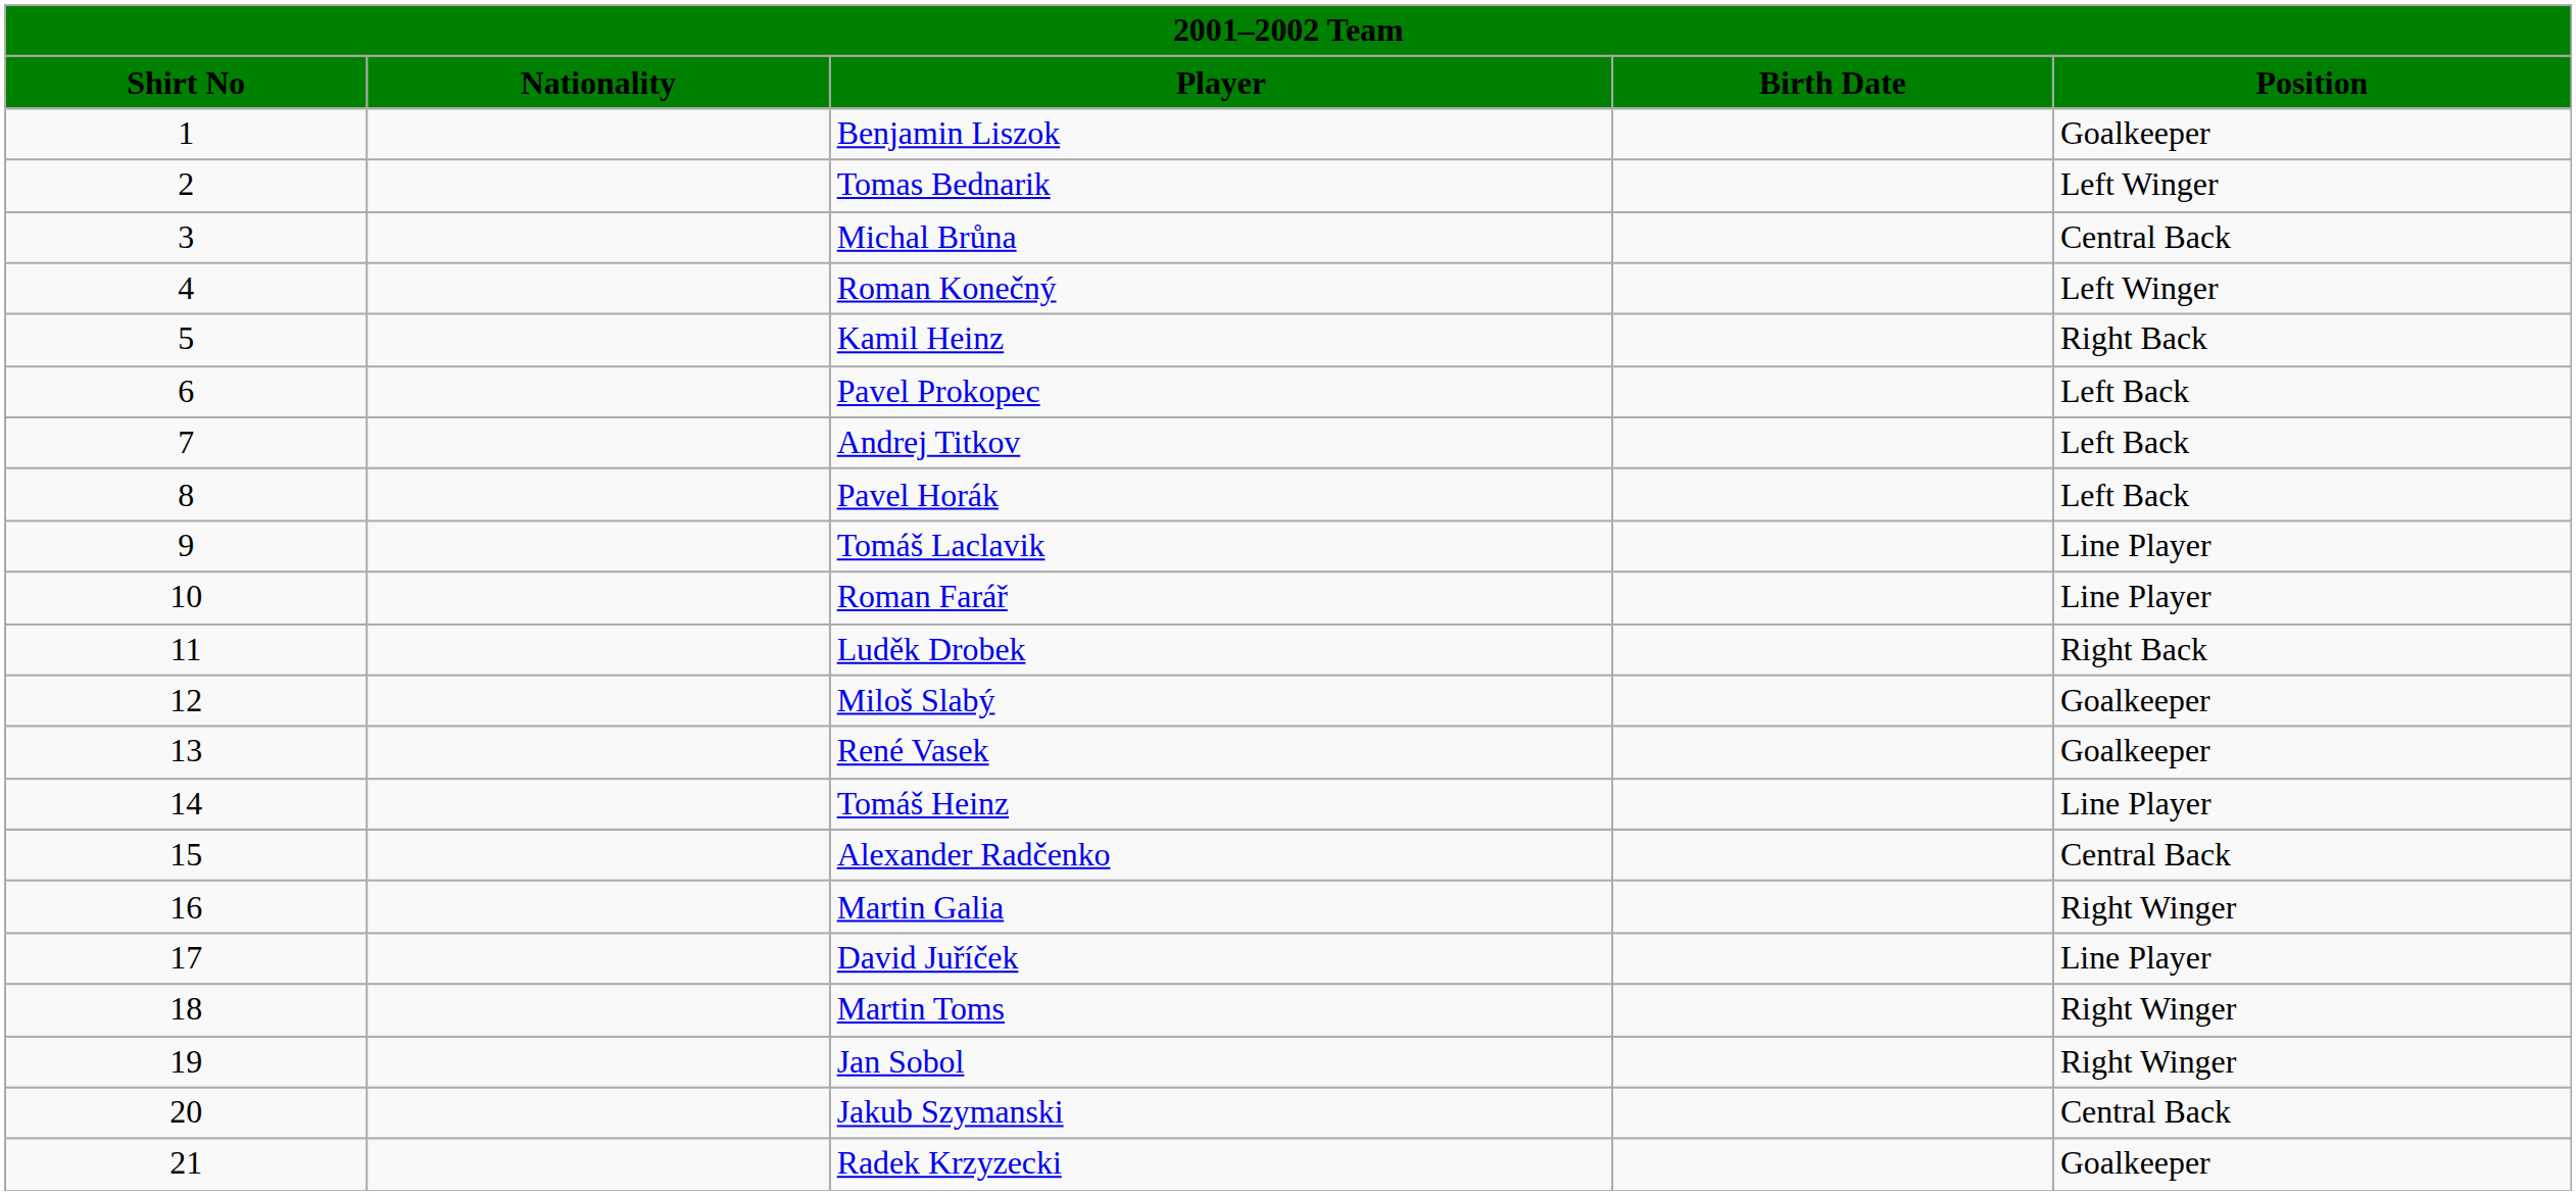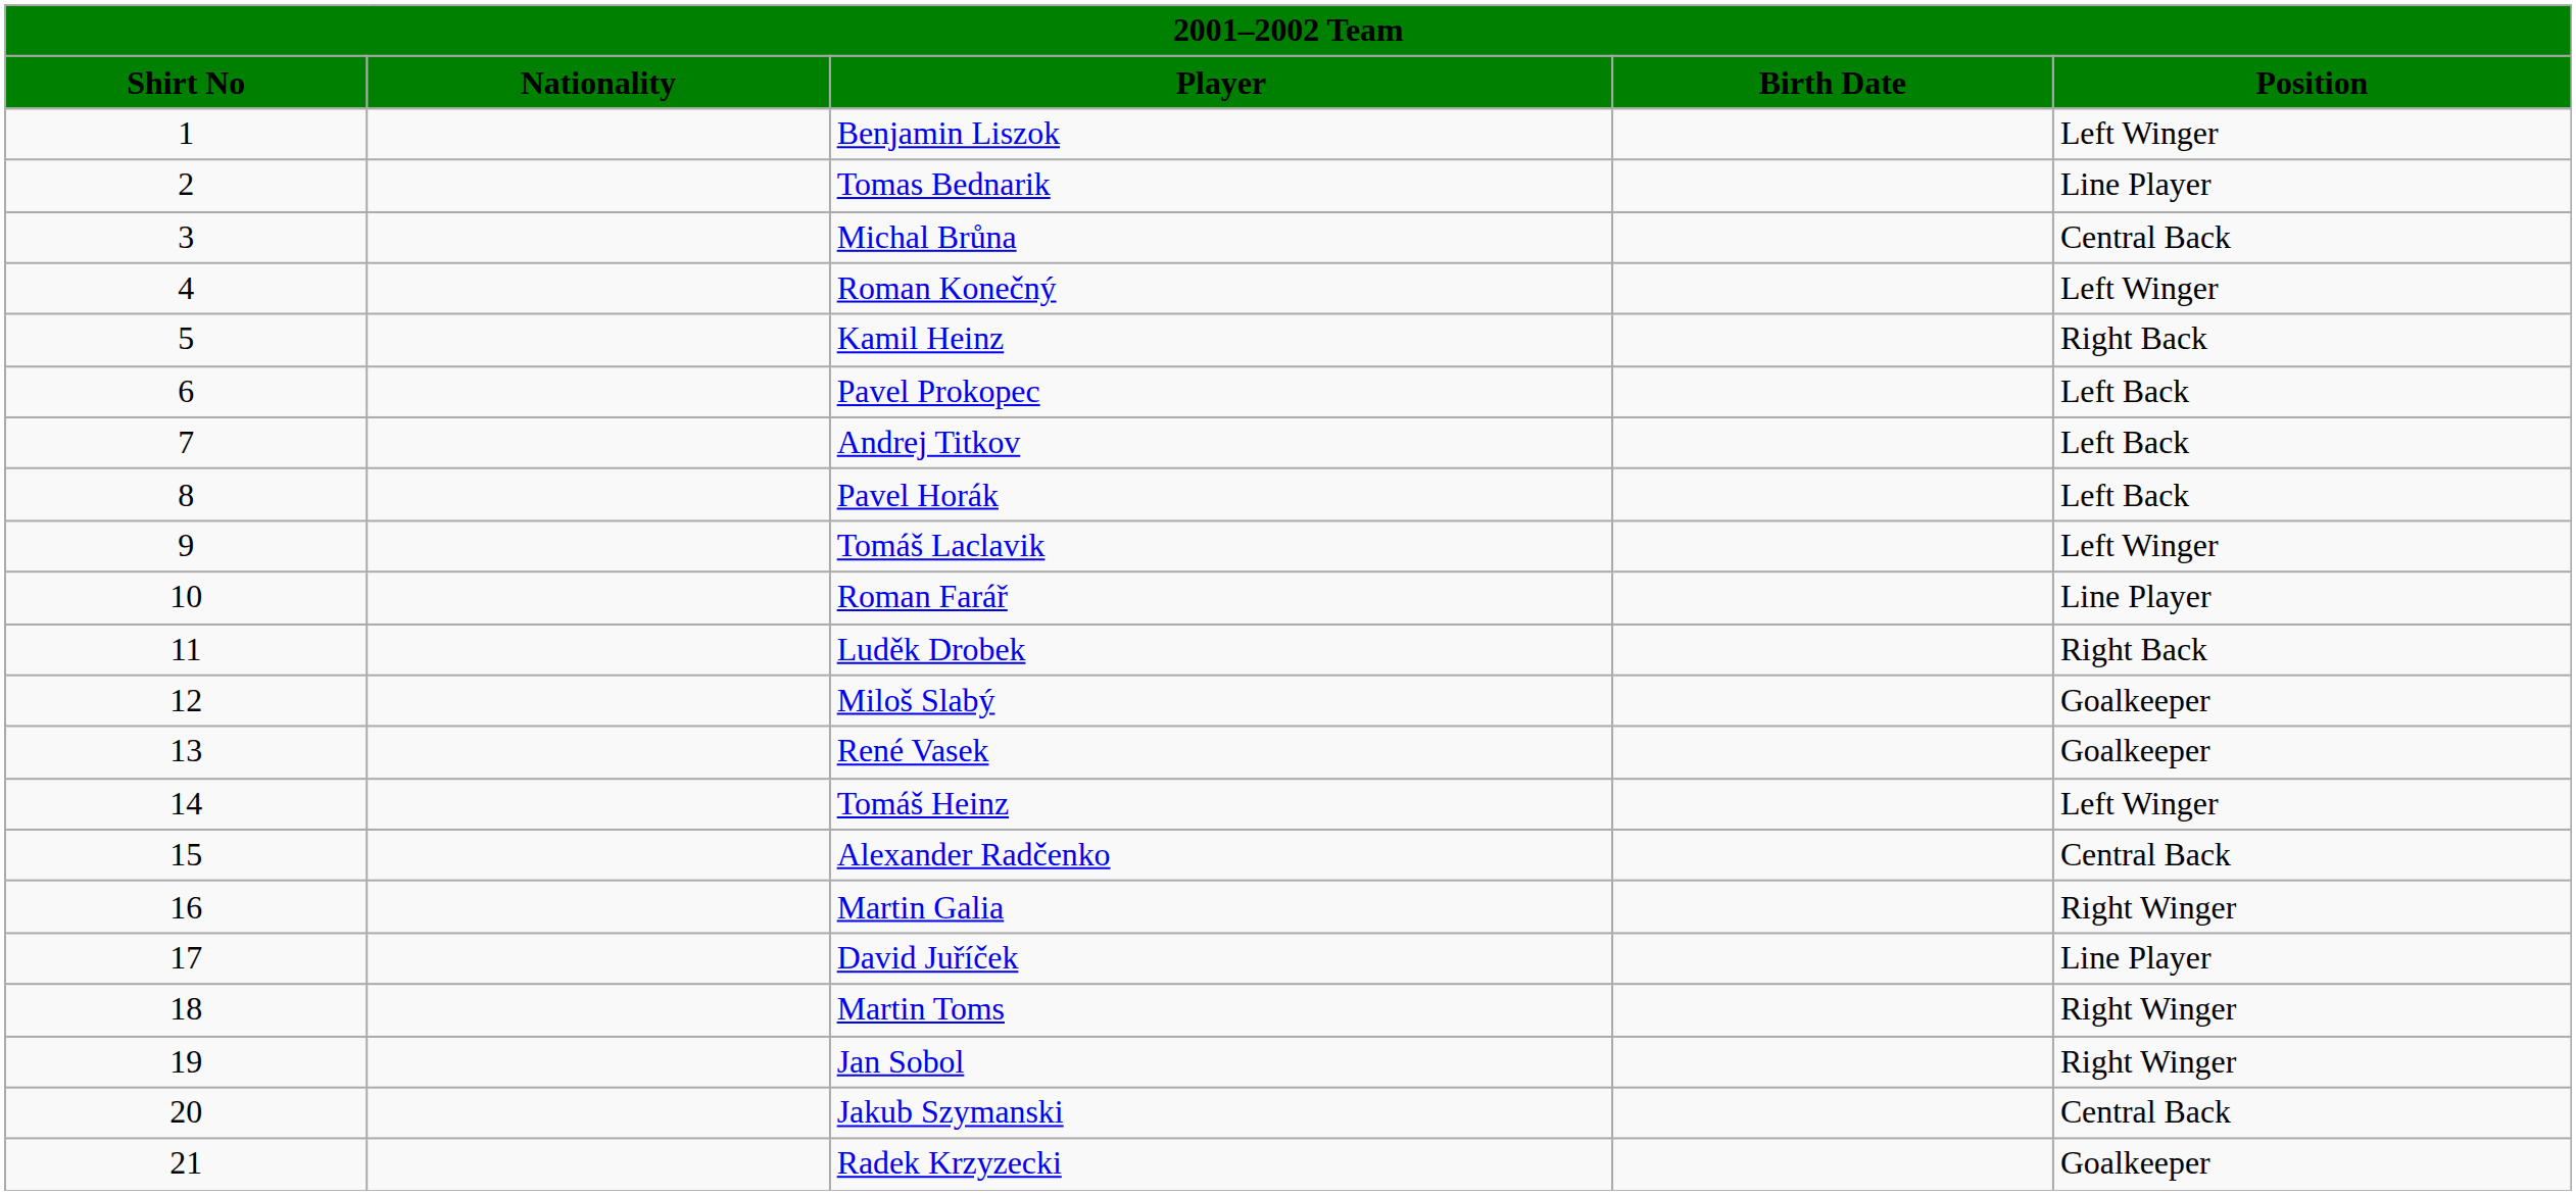Benjamin Liszok | Position: Goalkeeper -> Left Winger
Tomas Bednarik | Position: Left Winger -> Line Player
Tomáš Laclavik | Position: Line Player -> Left Winger
Tomáš Heinz | Position: Line Player -> Left Winger
